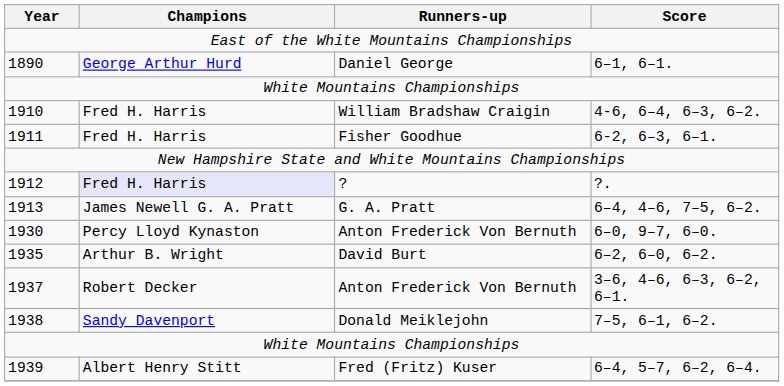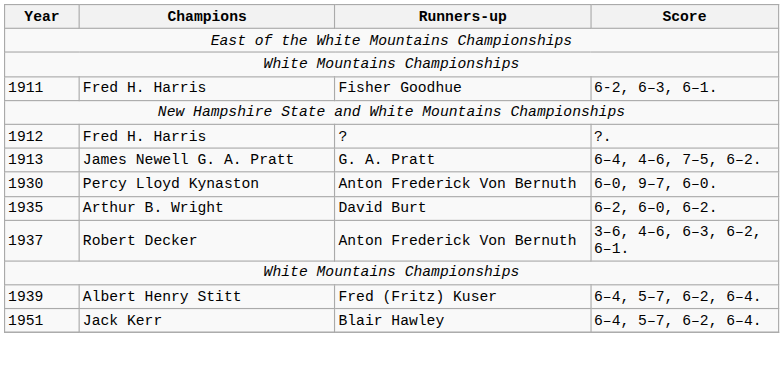- row: 1890 | George Arthur Hurd | Daniel George | 6–1, 6–1.
- row: 1910 | Fred H. Harris | William Bradshaw Craigin | 4-6, 6–4, 6–3, 6–2.
1912 | Champions: lavender background -> no background
- row: 1938 | Sandy Davenport | Donald Meiklejohn | 7–5, 6–1, 6–2.
+ row: 1951 | Jack Kerr | Blair Hawley | 6–4, 5–7, 6–2, 6–4.
